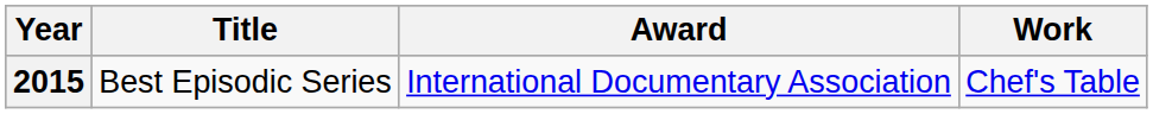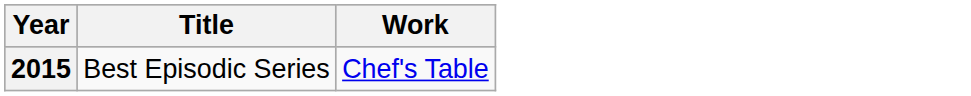- column: Award | International Documentary Association
